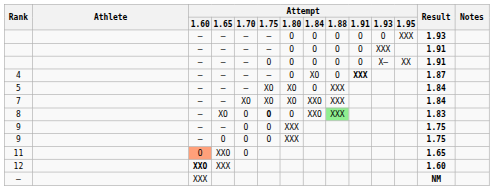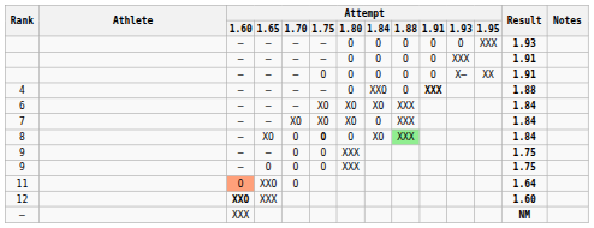4 | Attempt / 1.84: XO -> XXO
4 | Result: 1.87 -> 1.88
- row: 5 | – | – | – | XO | XO | O | XXX | 1.84
+ row: 6 | – | – | – | XO | XO | XO | XXX | 1.84
7 | Attempt / 1.84: XXO -> O
8 | Attempt / 1.84: XXO -> XO
8 | Result: 1.83 -> 1.84
11 | Result: 1.65 -> 1.64
